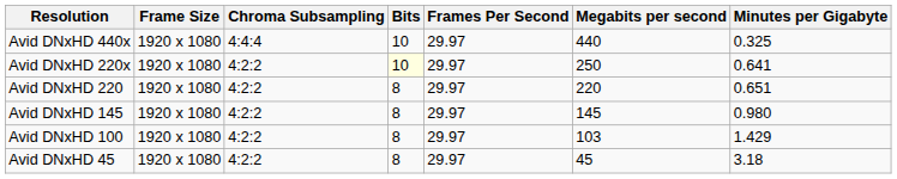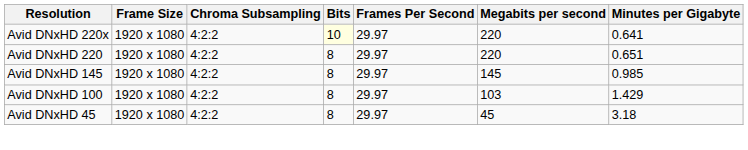- row: Avid DNxHD 440x | 1920 x 1080 | 4:4:4 | 10 | 29.97 | 440 | 0.325
Avid DNxHD 220x | Megabits per second: 250 -> 220
Avid DNxHD 145 | Minutes per Gigabyte: 0.980 -> 0.985
